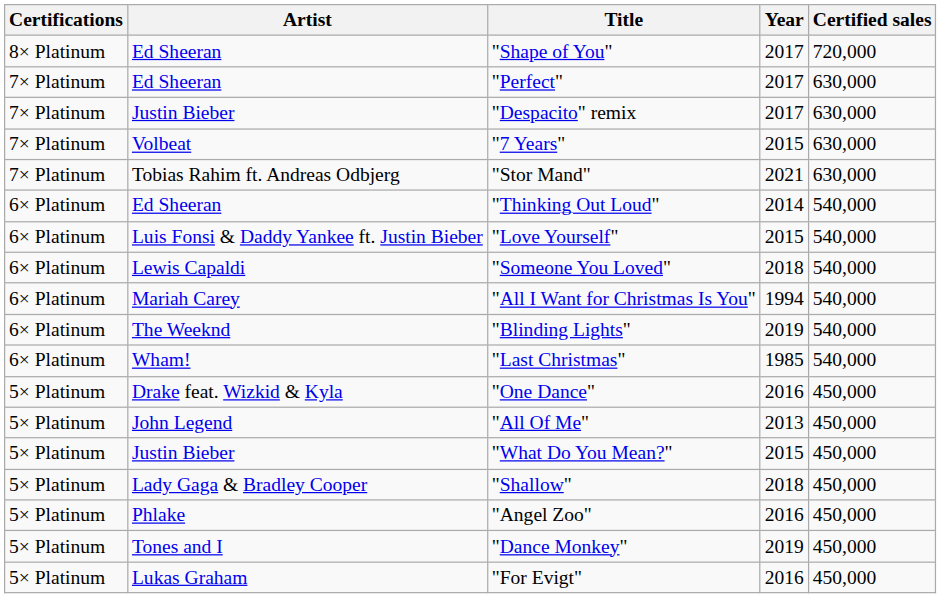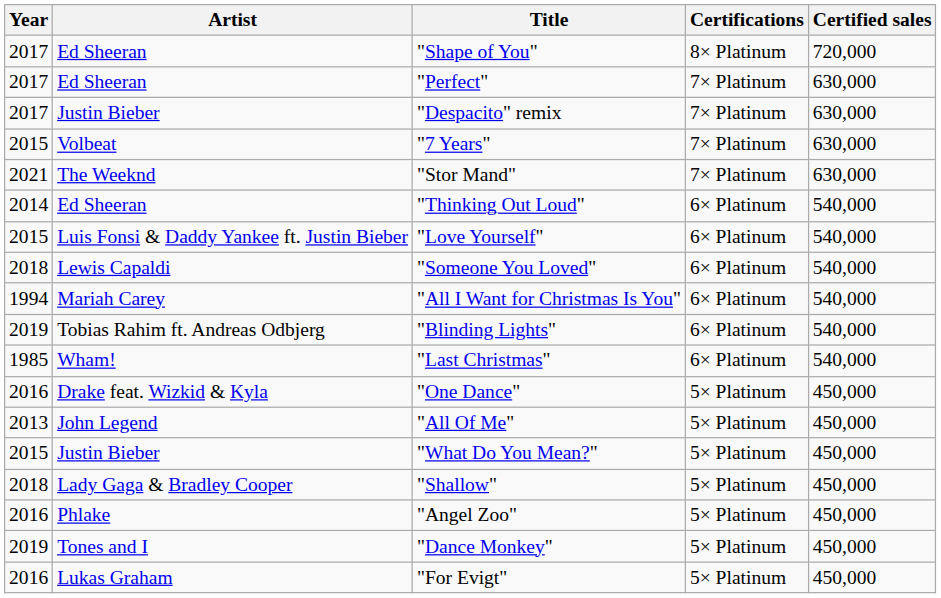columns swapped: Year <-> Certifications
"Stor Mand" | Artist: Tobias Rahim ft. Andreas Odbjerg -> The Weeknd
"Blinding Lights" | Artist: The Weeknd -> Tobias Rahim ft. Andreas Odbjerg
